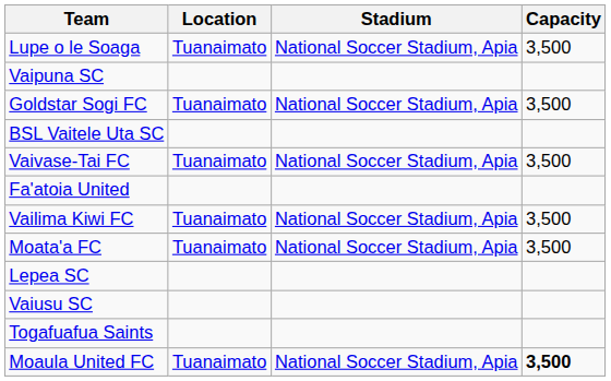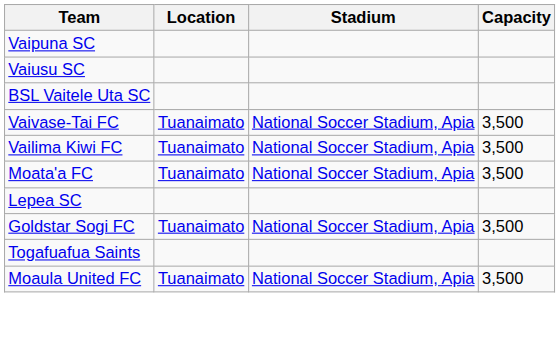- row: Lupe o le Soaga | Tuanaimato | National Soccer Stadium, Apia | 3,500
rows swapped: Goldstar Sogi FC <-> Vaiusu SC
- row: Fa'atoia United
Moaula United FC | Capacity: bold -> normal
